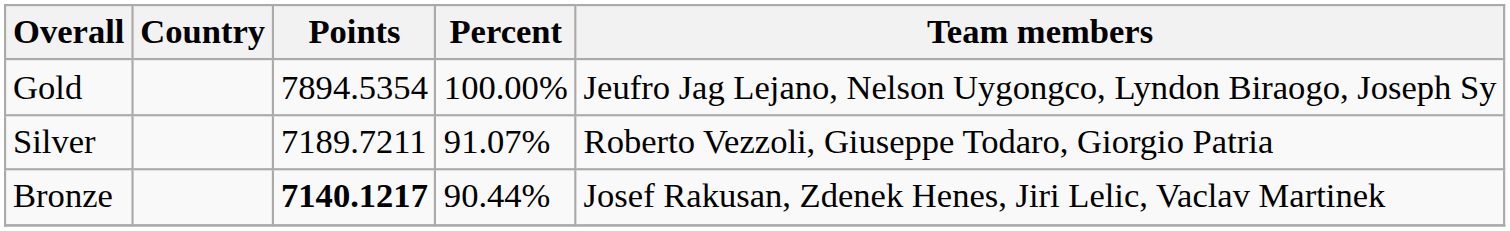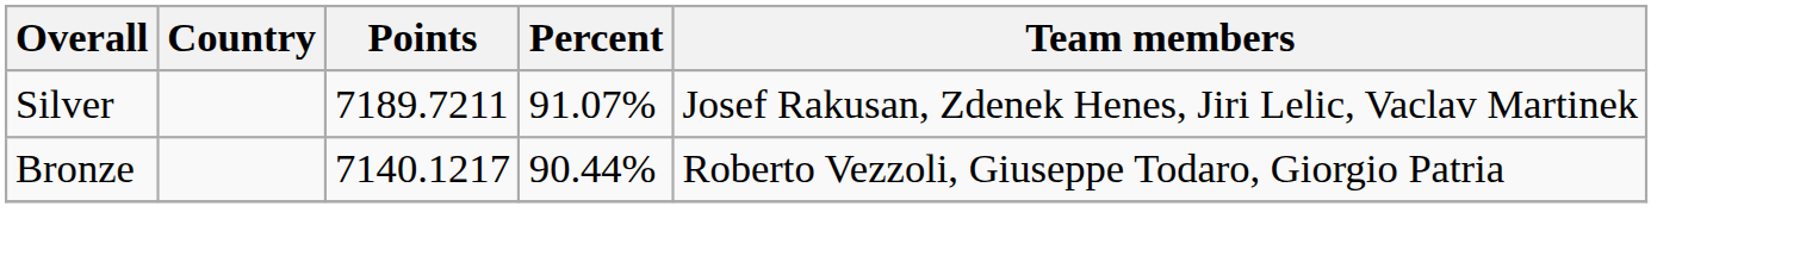- row: Gold | 7894.5354 | 100.00% | Jeufro Jag Lejano, Nelson Uygongco, Lyndon Biraogo, Joseph Sy
Silver | Team members: Roberto Vezzoli, Giuseppe Todaro, Giorgio Patria -> Josef Rakusan, Zdenek Henes, Jiri Lelic, Vaclav Martinek
Bronze | Points: bold -> normal
Bronze | Team members: Josef Rakusan, Zdenek Henes, Jiri Lelic, Vaclav Martinek -> Roberto Vezzoli, Giuseppe Todaro, Giorgio Patria
